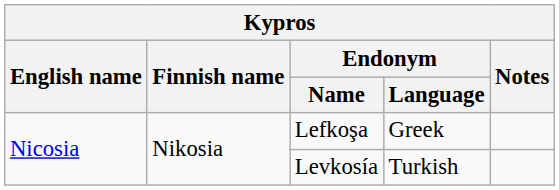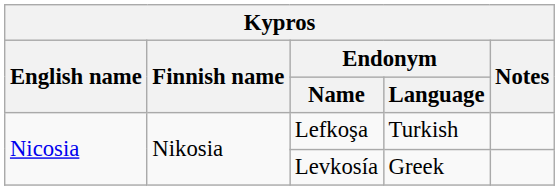Lefkoşa | Endonym / Language: Greek -> Turkish
Levkosía | Endonym / Language: Turkish -> Greek
